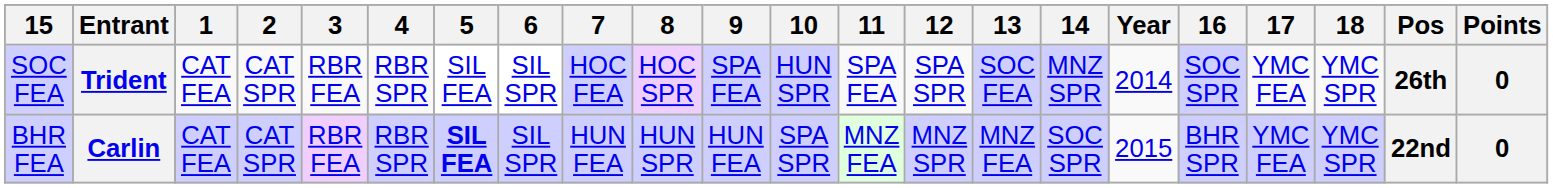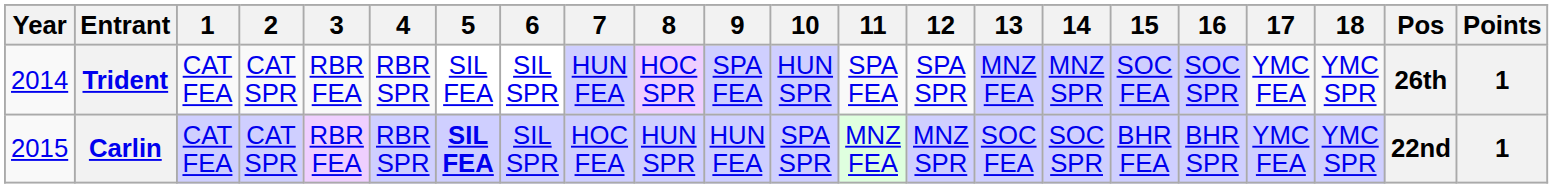columns swapped: Year <-> 15
Trident | 7: HOC FEA -> HUN FEA
Trident | 13: SOC FEA -> MNZ FEA
Trident | Points: 0 -> 1
Carlin | 7: HUN FEA -> HOC FEA
Carlin | 13: MNZ FEA -> SOC FEA
Carlin | Points: 0 -> 1
